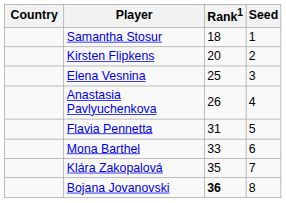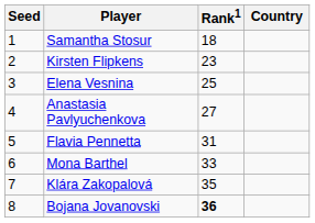columns swapped: Country <-> Seed
Kirsten Flipkens | Rank1: 20 -> 23
Anastasia Pavlyuchenkova | Rank1: 26 -> 27
